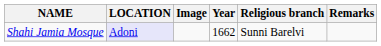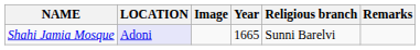Shahi Jamia Mosque | Year: 1662 -> 1665
